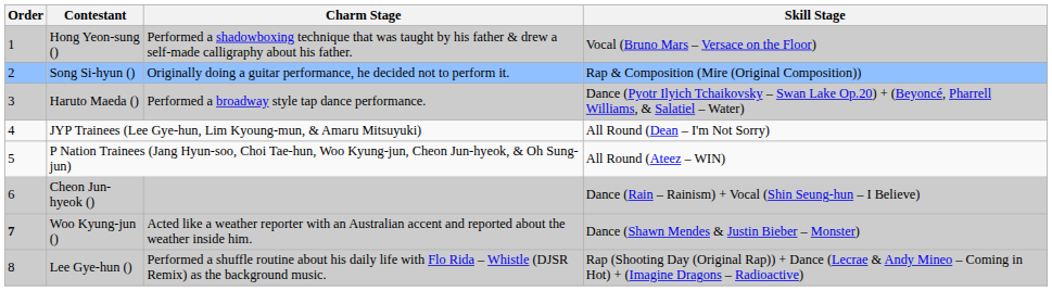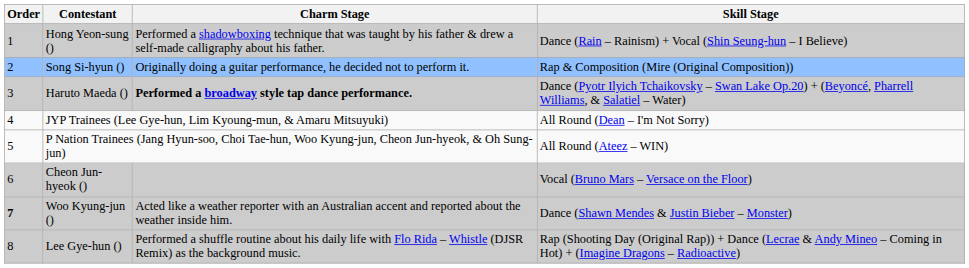Hong Yeon-sung () | Skill Stage: Vocal (Bruno Mars – Versace on the Floor) -> Dance (Rain – Rainism) + Vocal (Shin Seung-hun – I Believe)
Haruto Maeda () | Charm Stage: normal -> bold
Cheon Jun-hyeok () | Skill Stage: Dance (Rain – Rainism) + Vocal (Shin Seung-hun – I Believe) -> Vocal (Bruno Mars – Versace on the Floor)
